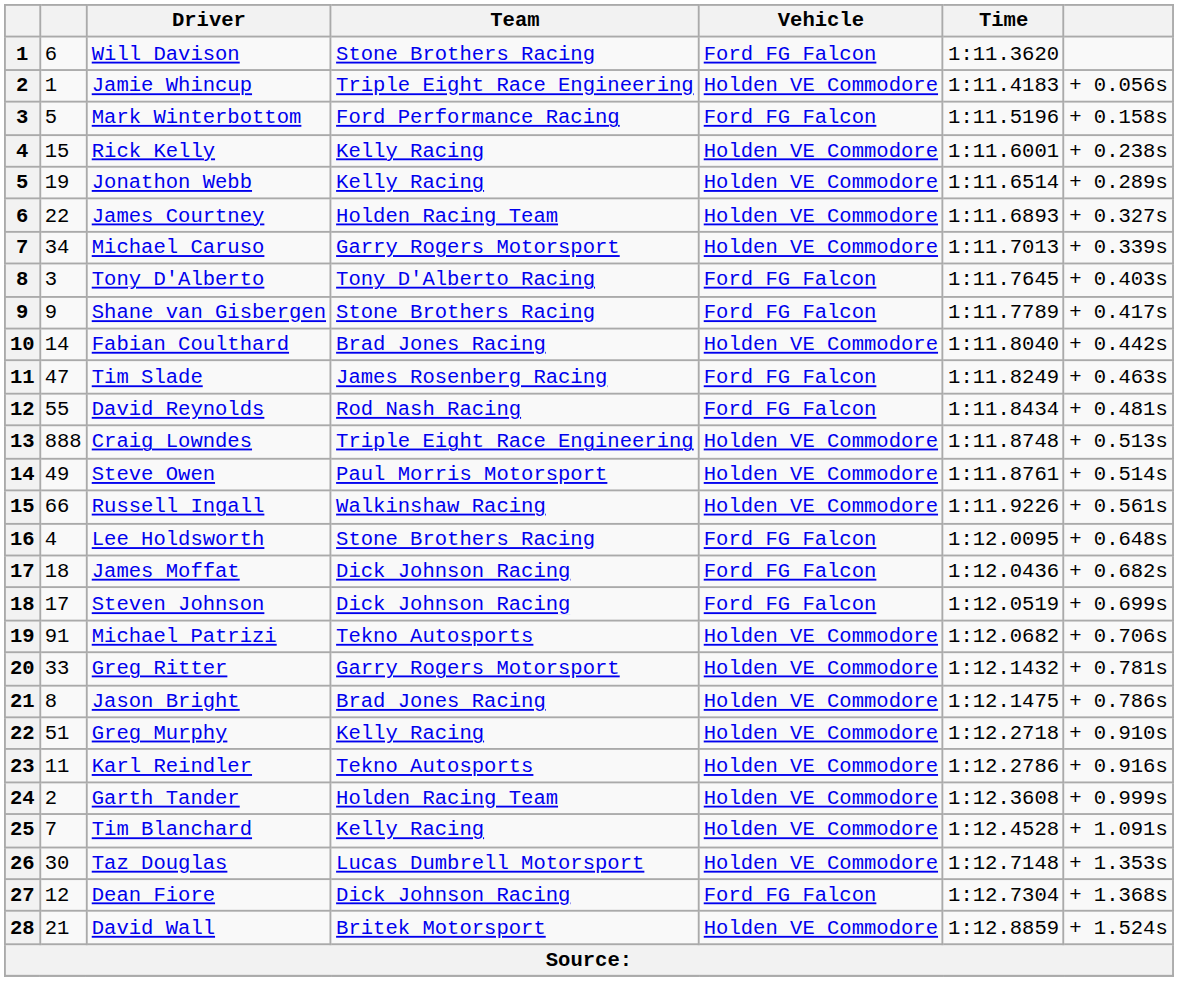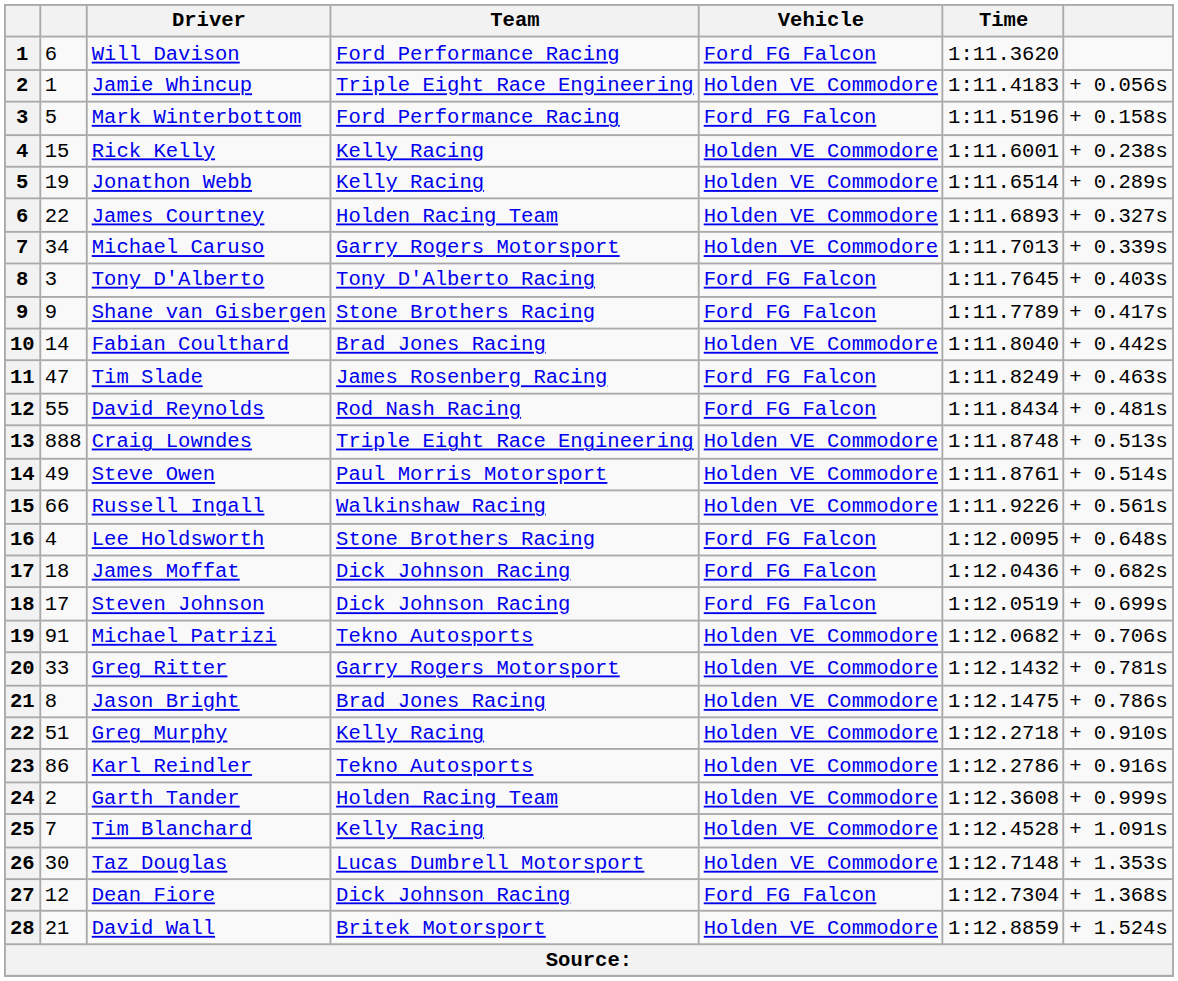Will Davison | Team: Stone Brothers Racing -> Ford Performance Racing
Karl Reindler | column 2: 11 -> 86
